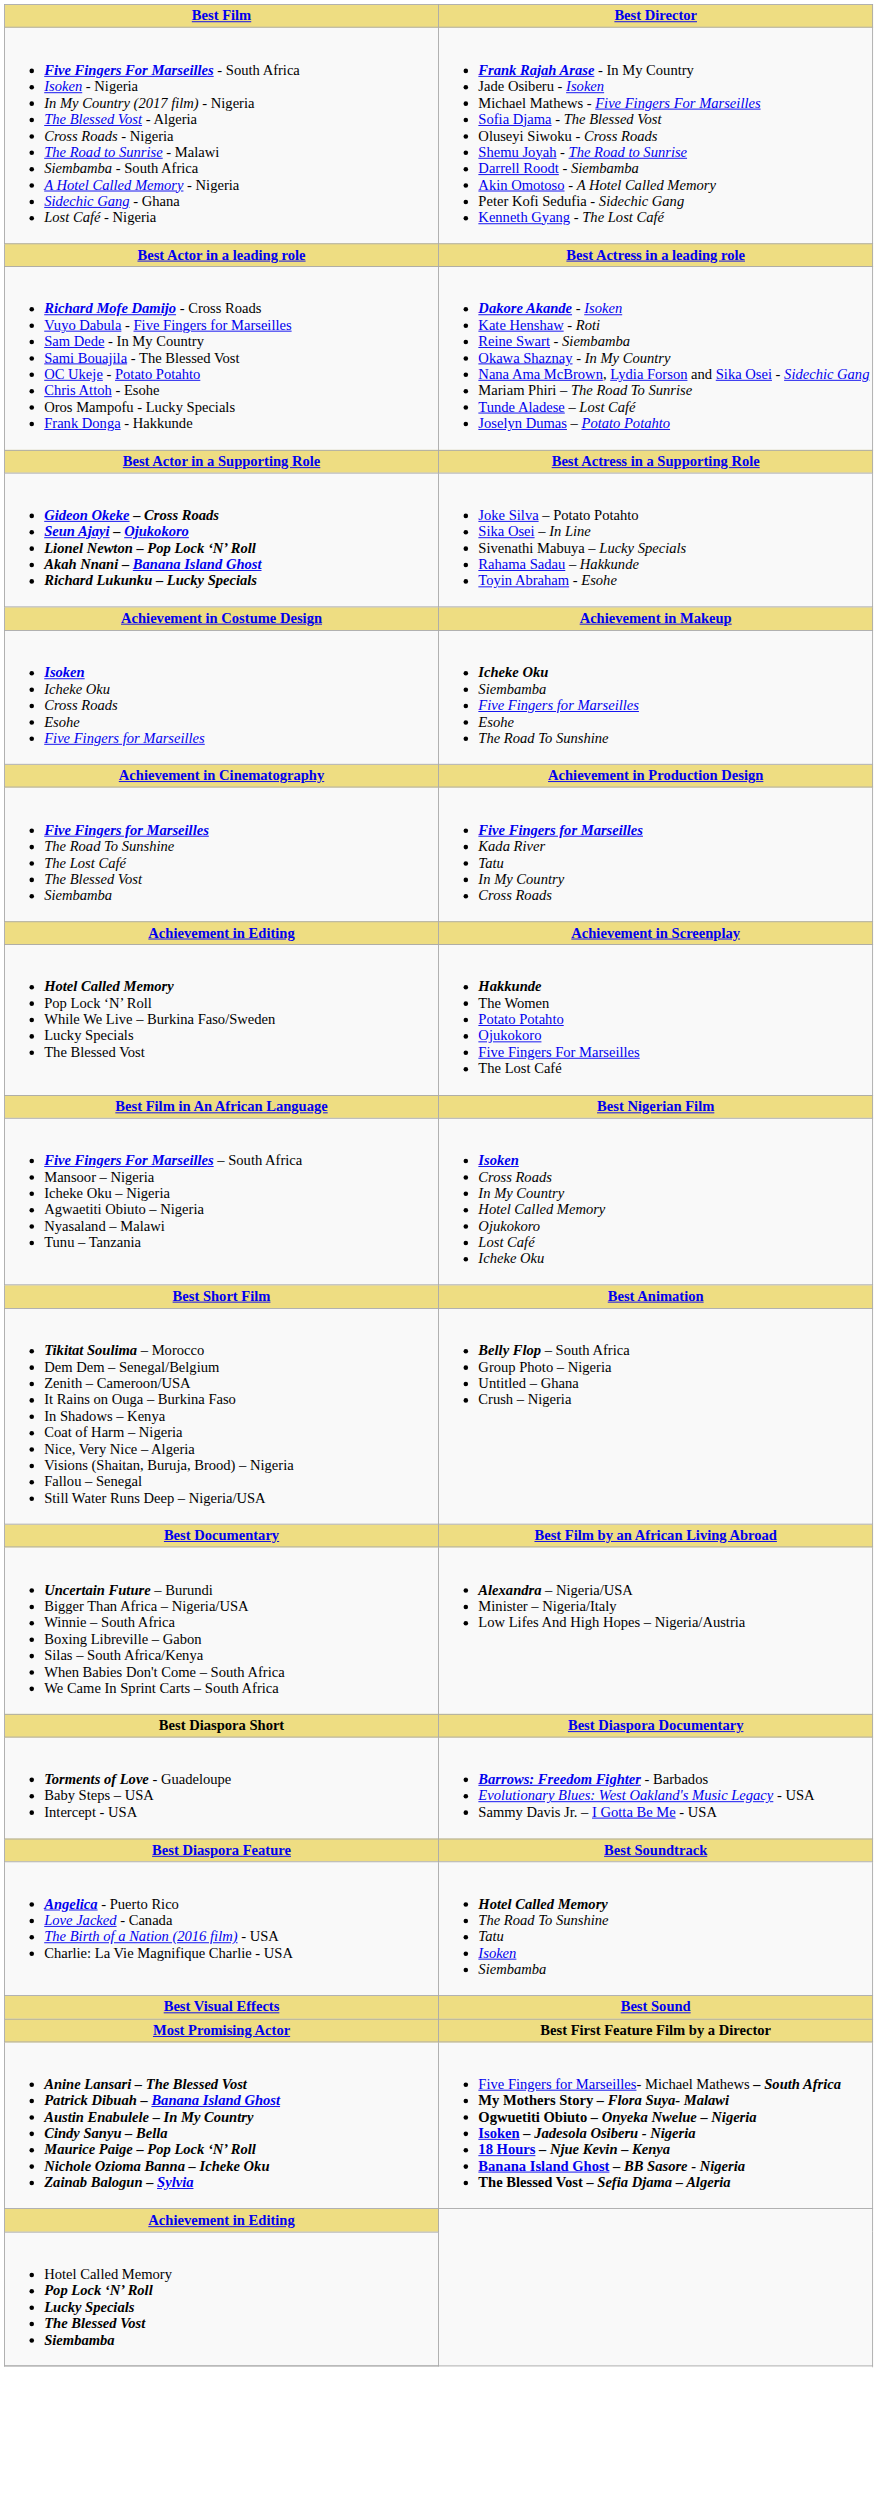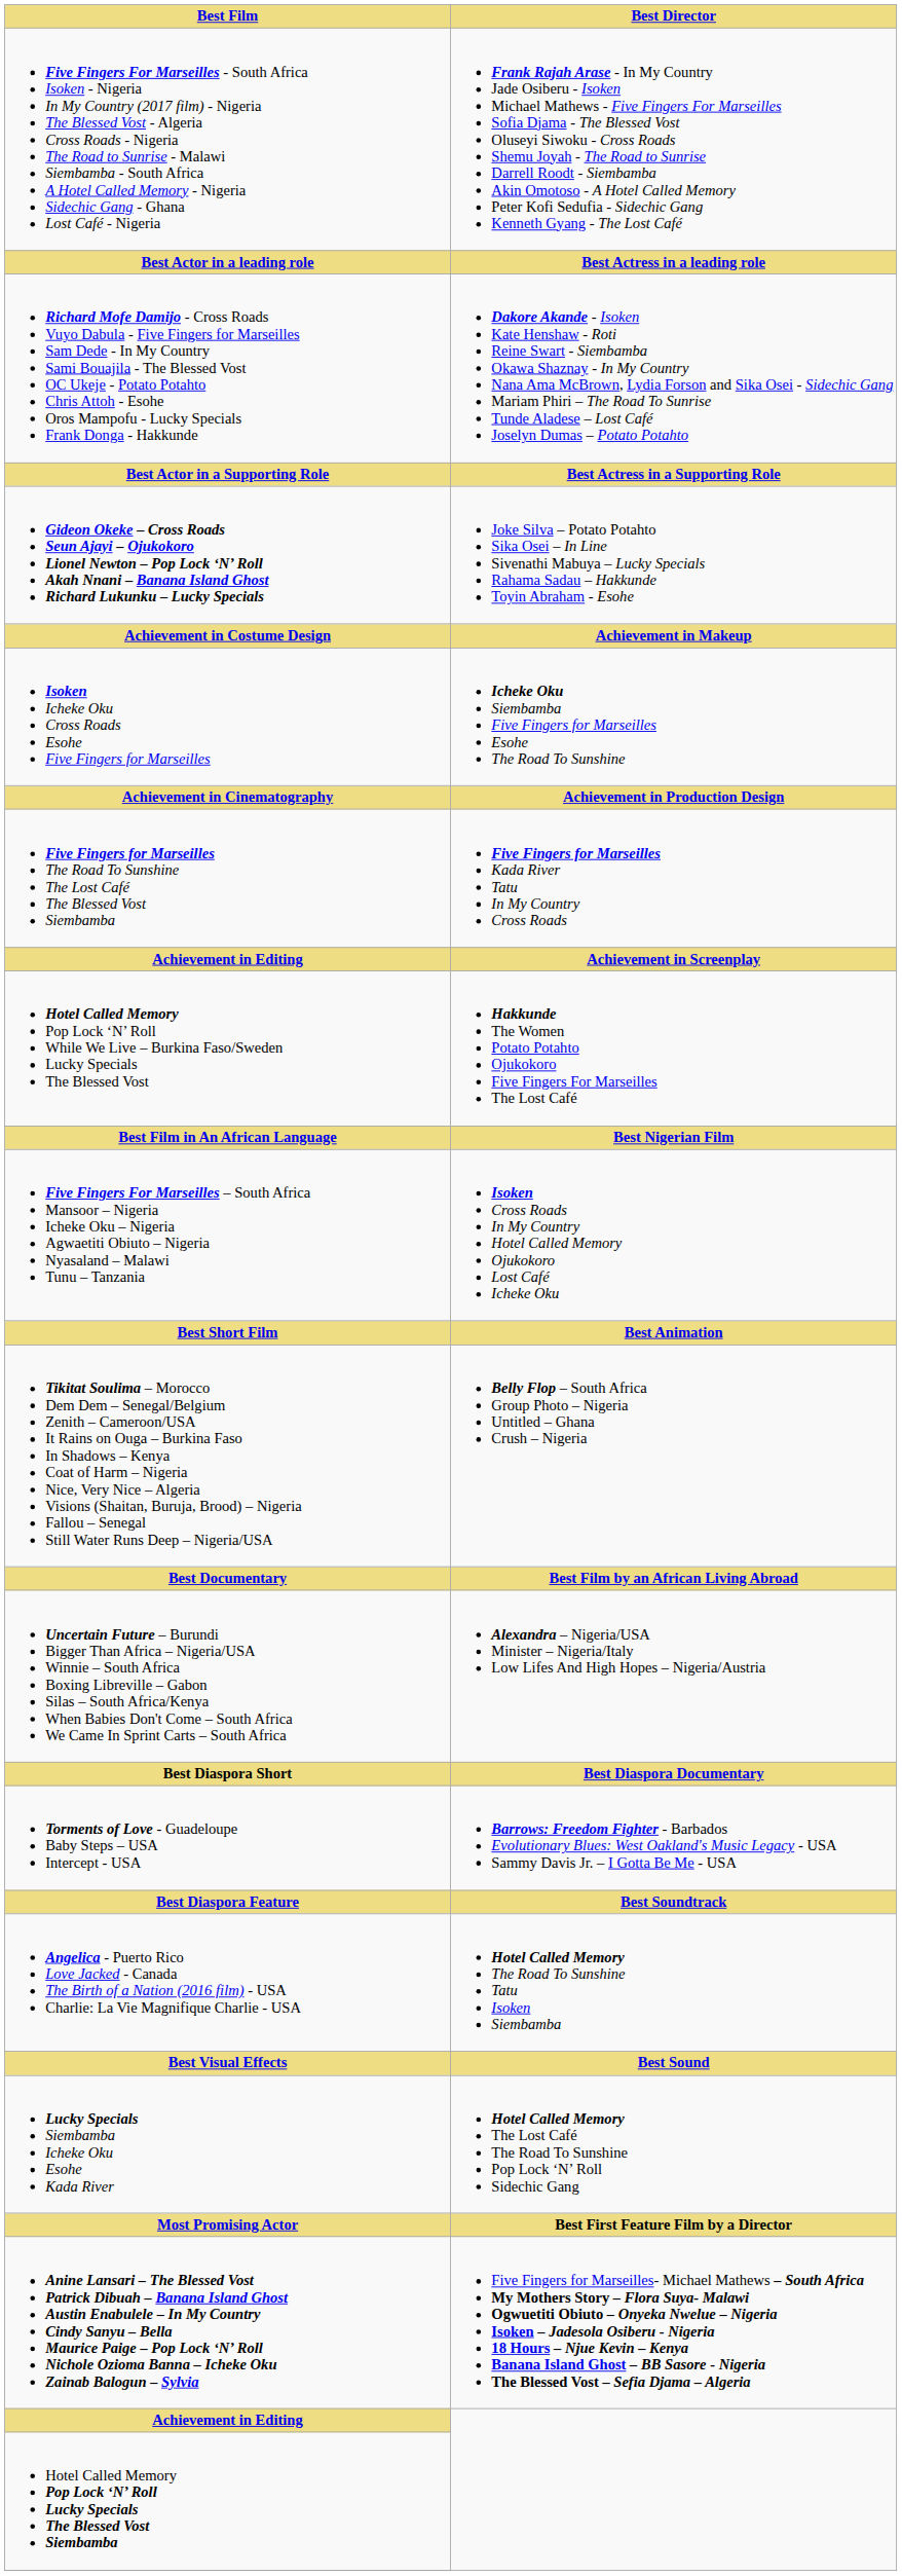+ row: Lucky Specials Siembamba Icheke Oku Esohe Kada River | Hotel Called Memory The Lost Café The Road To Sunshine Pop Lock ‘N’ Roll Sidechic Gang
